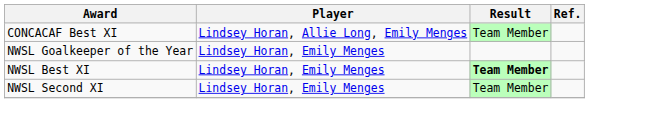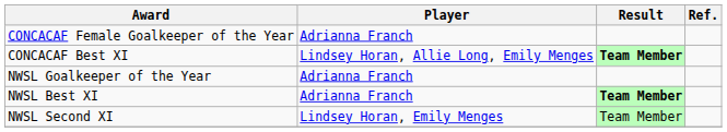+ row: CONCACAF Female Goalkeeper of the Year | Adrianna Franch
CONCACAF Best XI | Result: normal -> bold
NWSL Goalkeeper of the Year | Player: Lindsey Horan, Emily Menges -> Adrianna Franch
NWSL Best XI | Player: Lindsey Horan, Emily Menges -> Adrianna Franch
